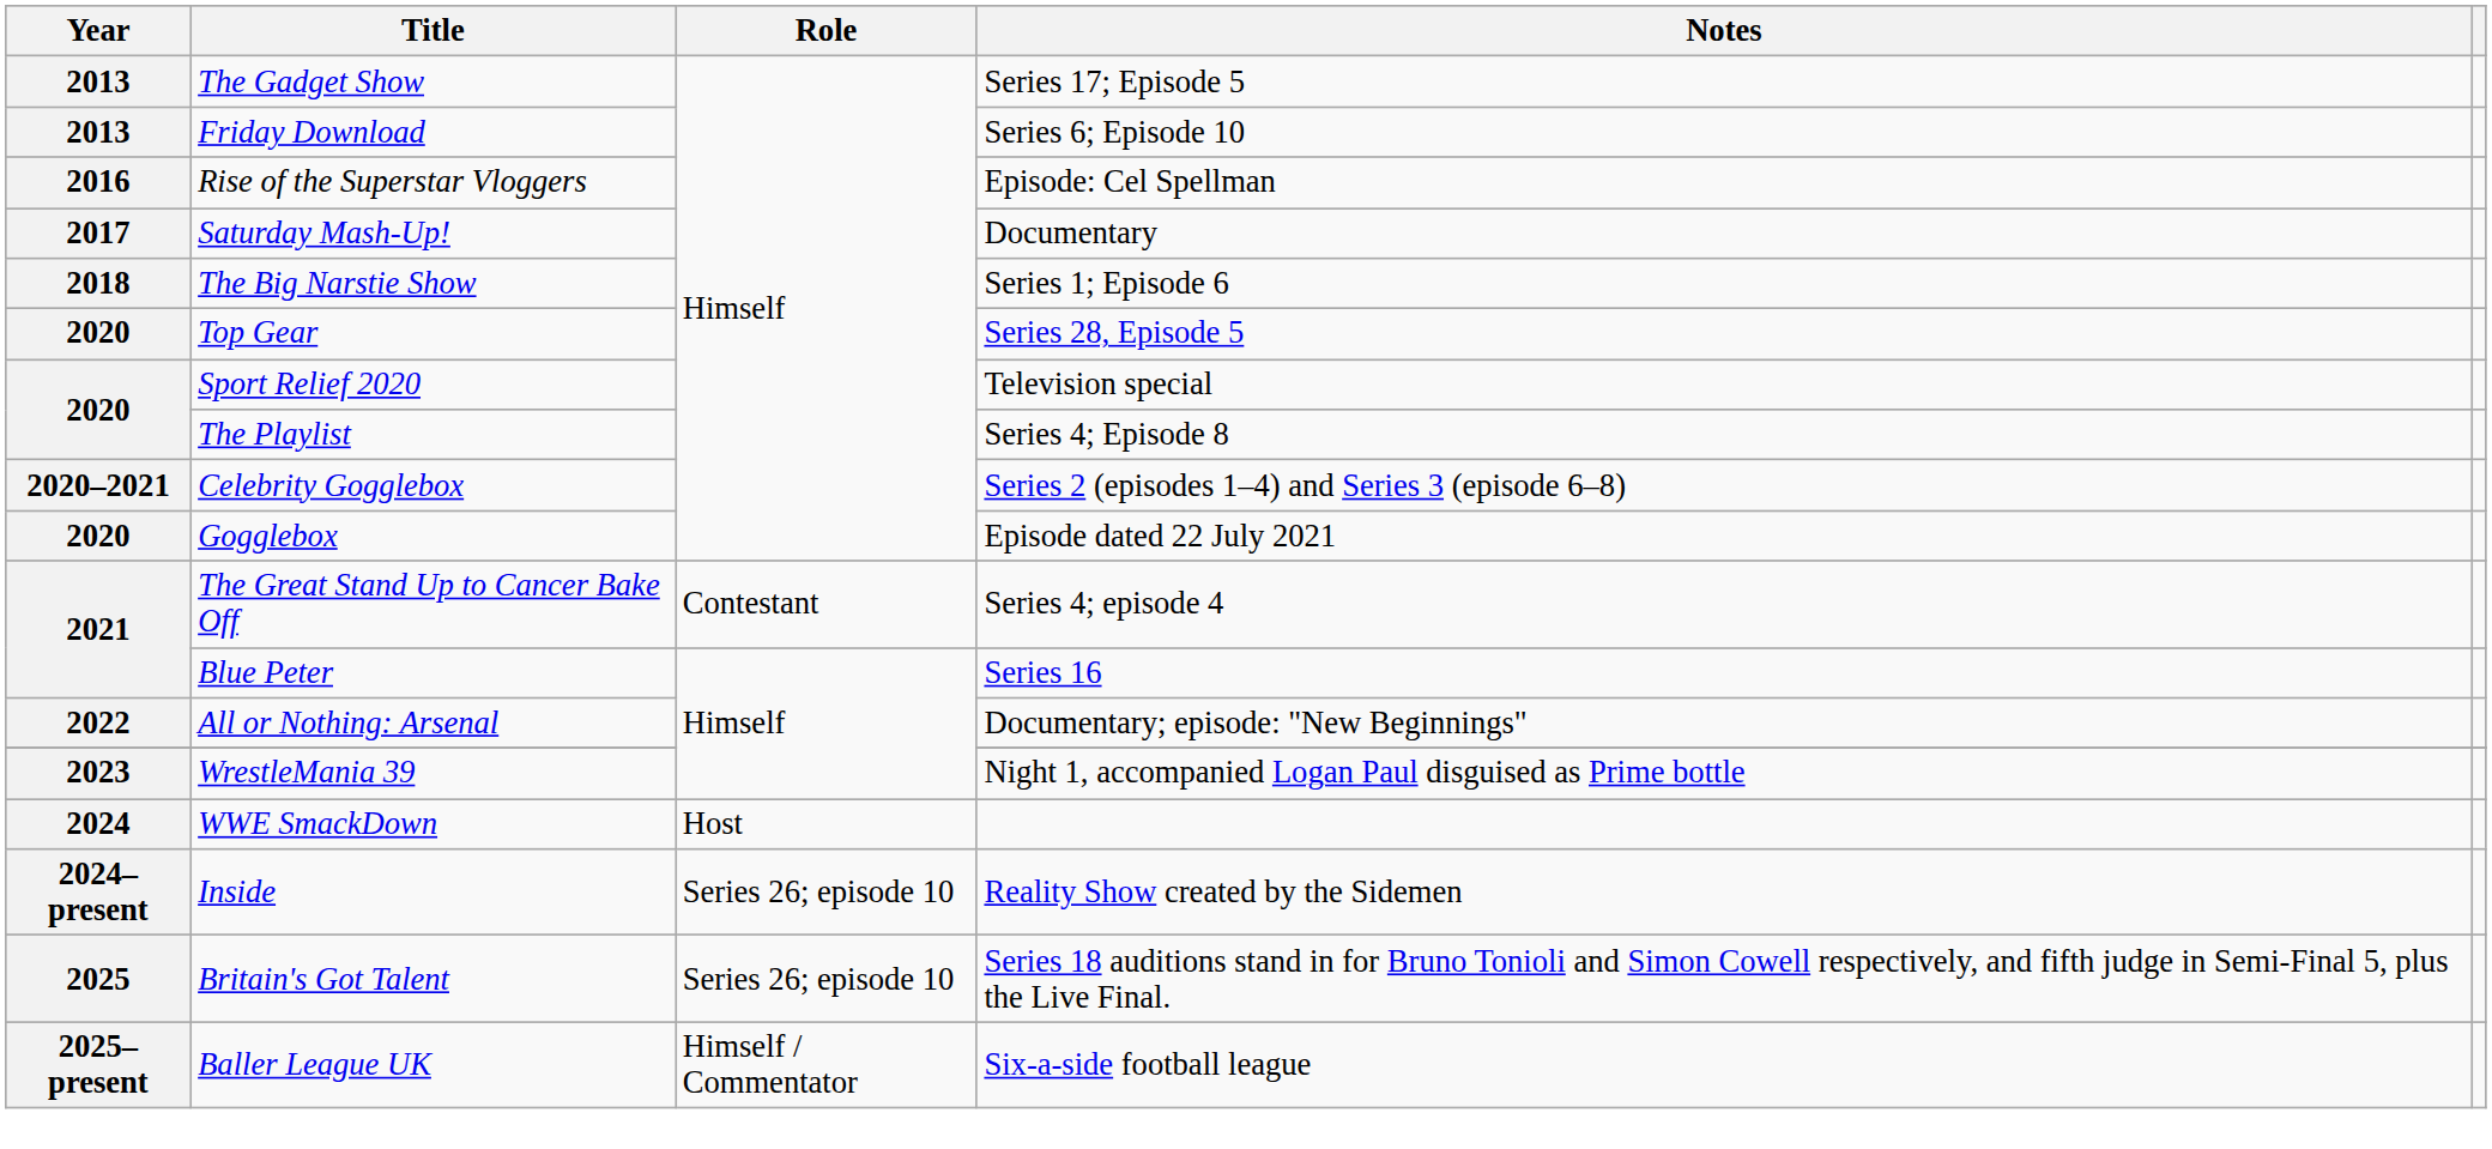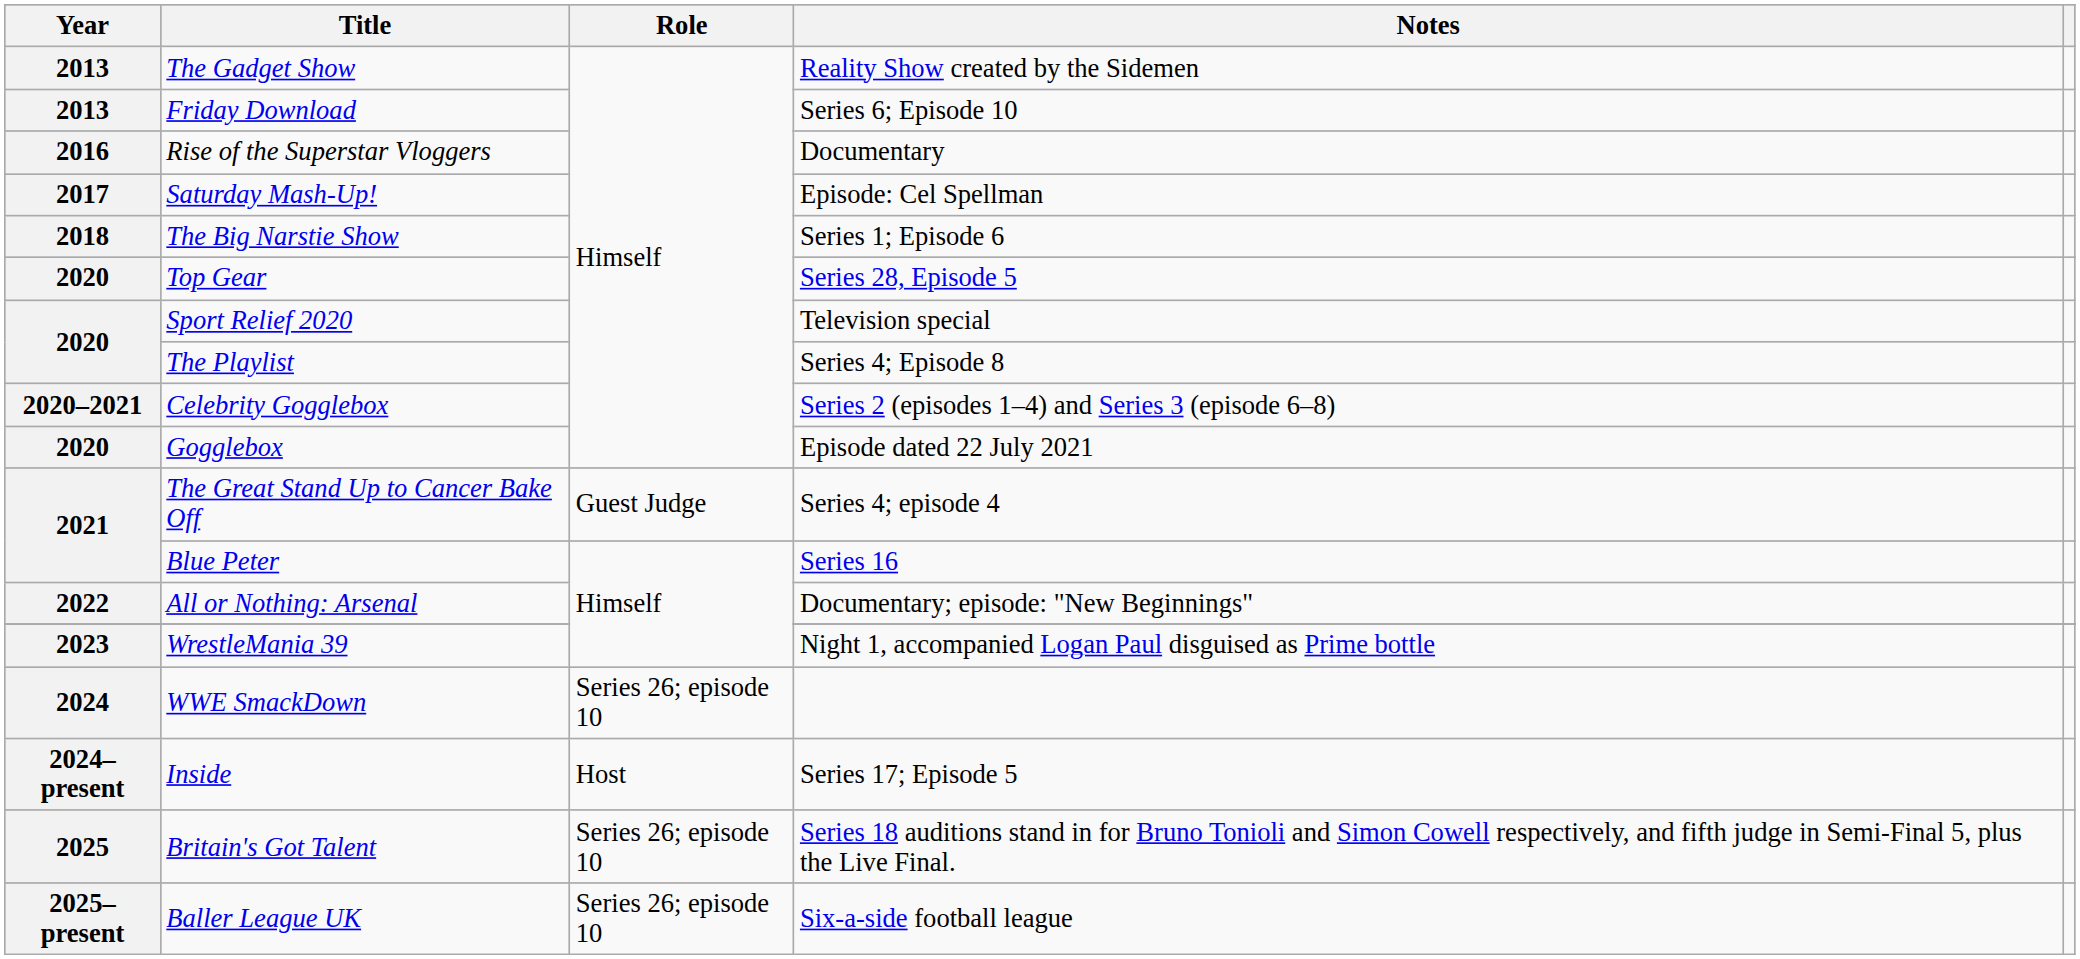The Gadget Show | Notes: Series 17; Episode 5 -> Reality Show created by the Sidemen
Rise of the Superstar Vloggers | Notes: Episode: Cel Spellman -> Documentary
Saturday Mash-Up! | Notes: Documentary -> Episode: Cel Spellman
The Great Stand Up to Cancer Bake Off | Role: Contestant -> Guest Judge
WWE SmackDown | Role: Host -> Series 26; episode 10
Inside | Role: Series 26; episode 10 -> Host
Inside | Notes: Reality Show created by the Sidemen -> Series 17; Episode 5
Baller League UK | Role: Himself / Commentator -> Series 26; episode 10
